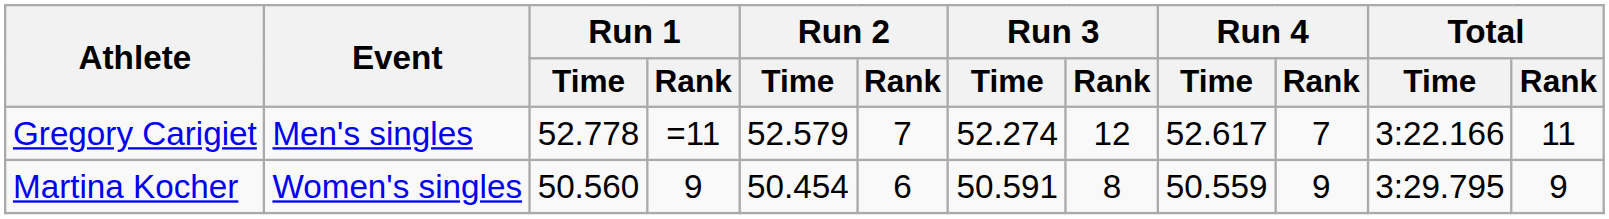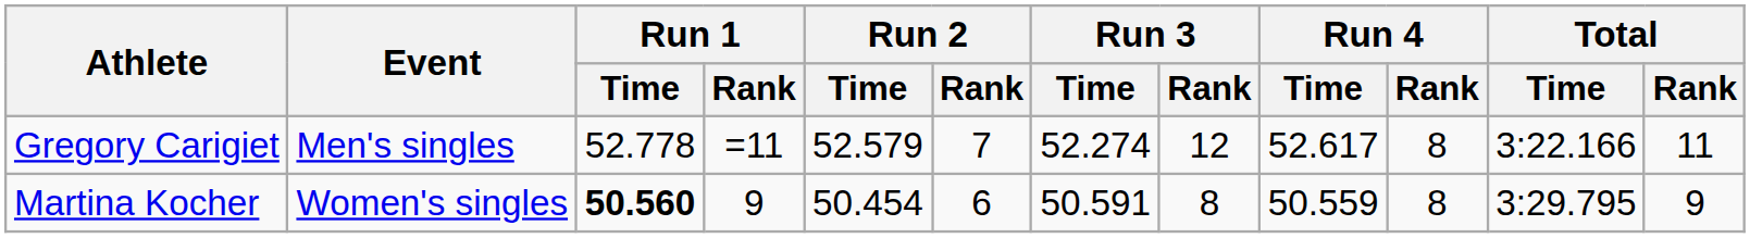Gregory Carigiet | Run 4 / Rank: 7 -> 8
Martina Kocher | Run 1 / Time: normal -> bold
Martina Kocher | Run 4 / Rank: 9 -> 8
